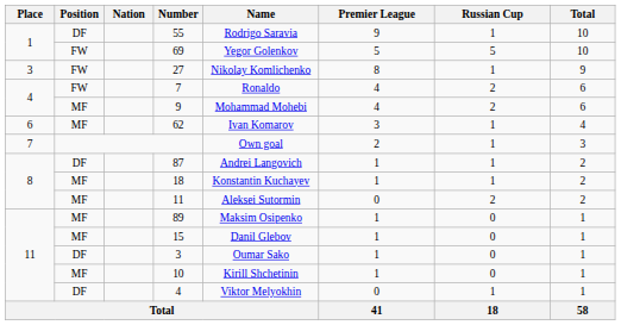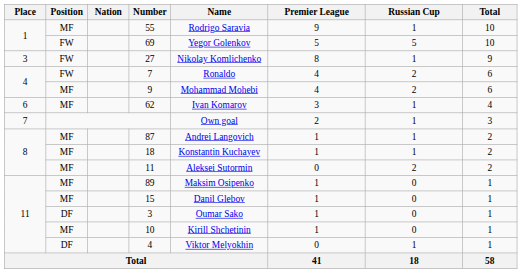55 | Position: DF -> MF
87 | Position: DF -> MF
